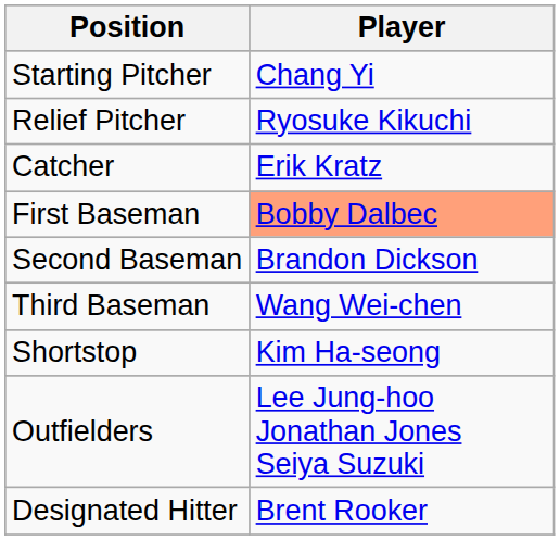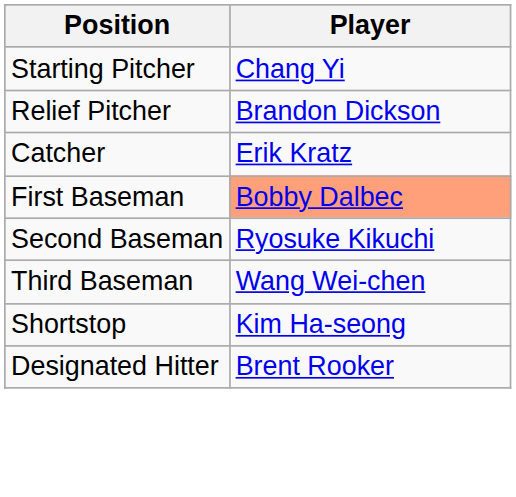Relief Pitcher | Player: Ryosuke Kikuchi -> Brandon Dickson
Second Baseman | Player: Brandon Dickson -> Ryosuke Kikuchi
- row: Outfielders | Lee Jung-hoo Jonathan Jones Seiya Suzuki
